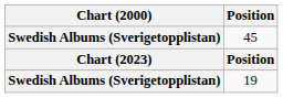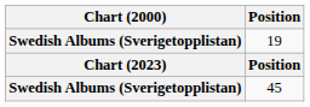rows swapped: 45 <-> 19
